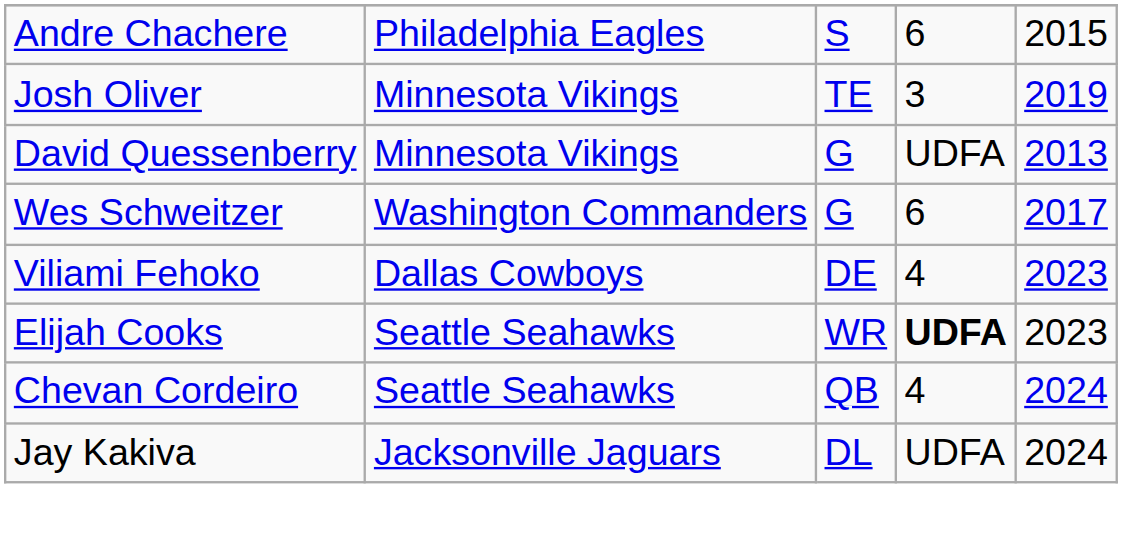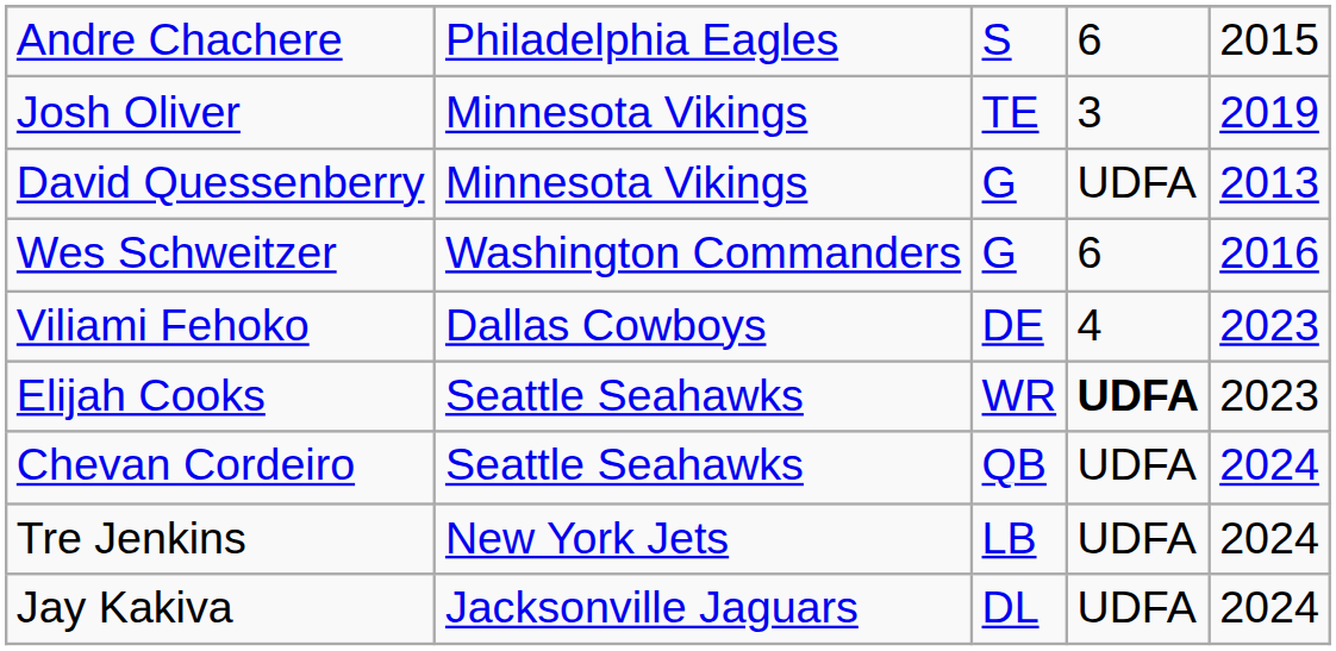Wes Schweitzer | column 5: 2017 -> 2016
Chevan Cordeiro | column 4: 4 -> UDFA
+ row: Tre Jenkins | New York Jets | LB | UDFA | 2024
